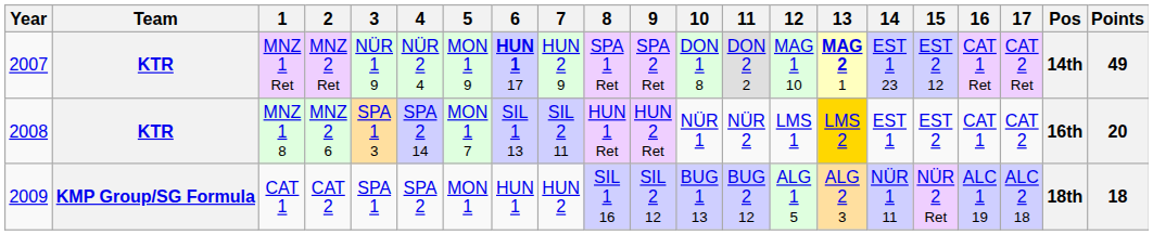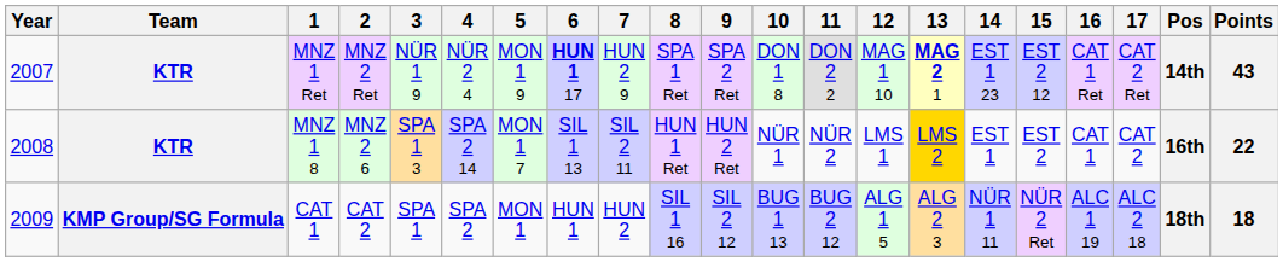MNZ 1 Ret | Points: 49 -> 43
MNZ 1 8 | Points: 20 -> 22
